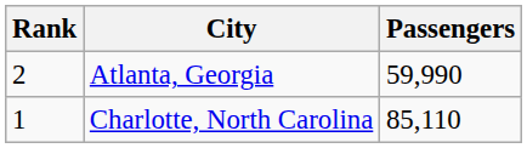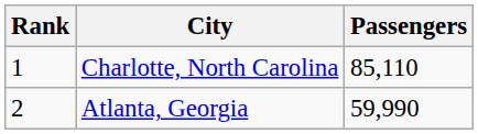rows swapped: Charlotte, North Carolina <-> Atlanta, Georgia
